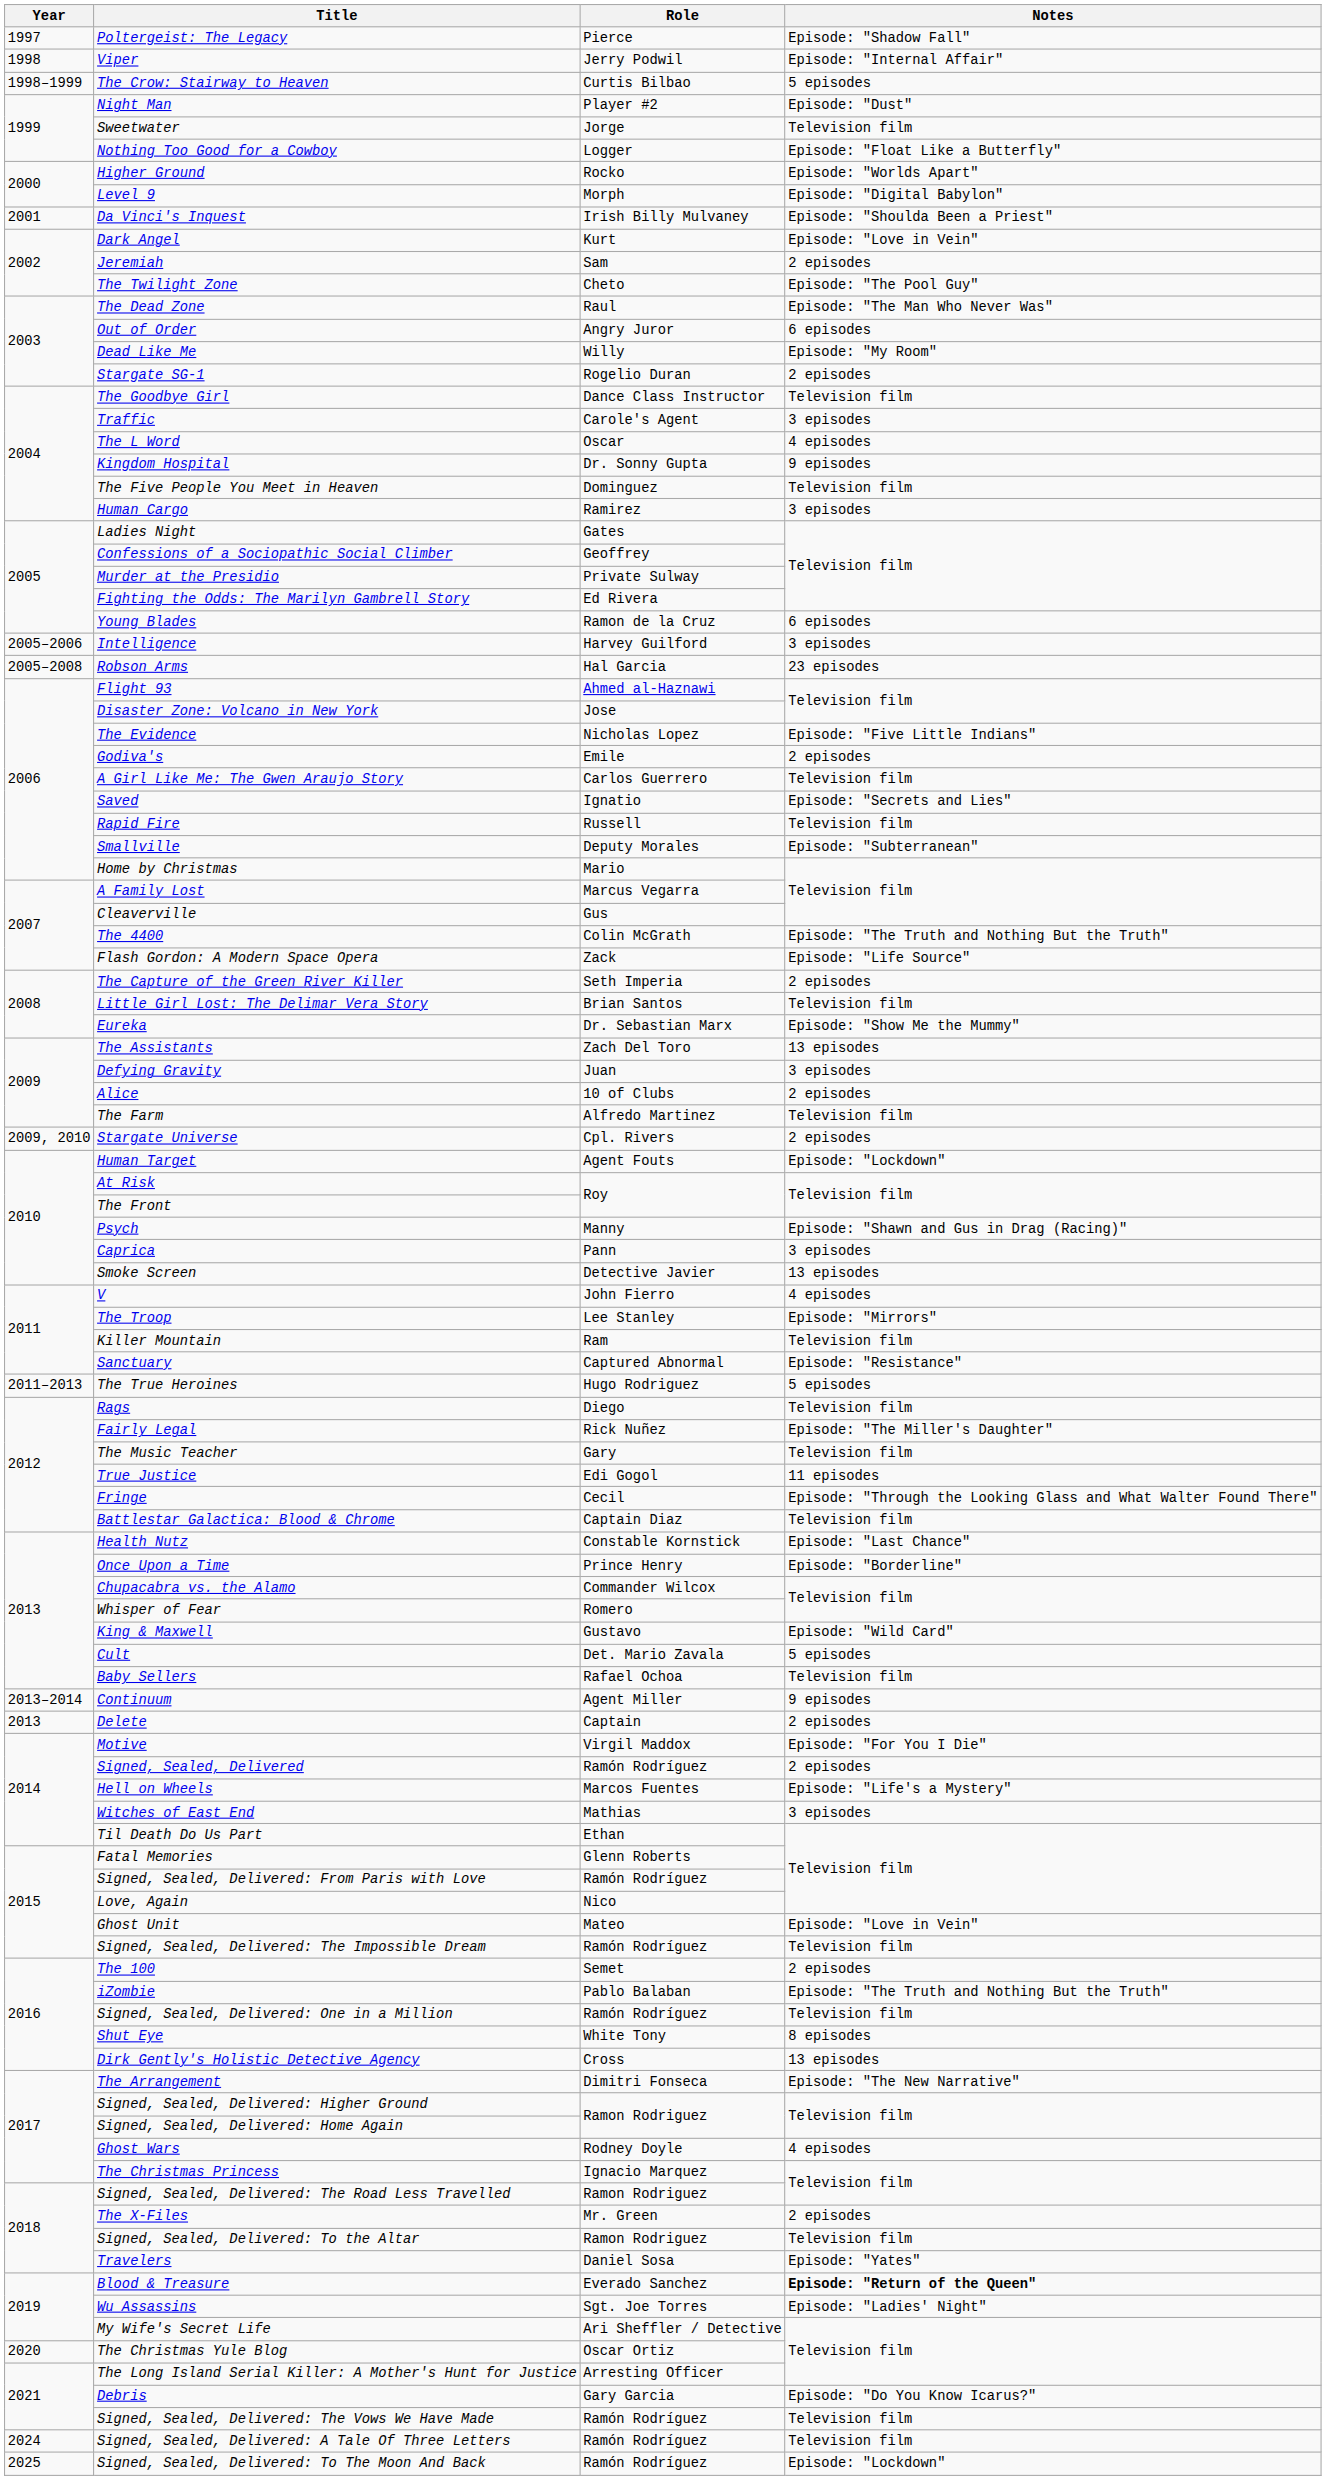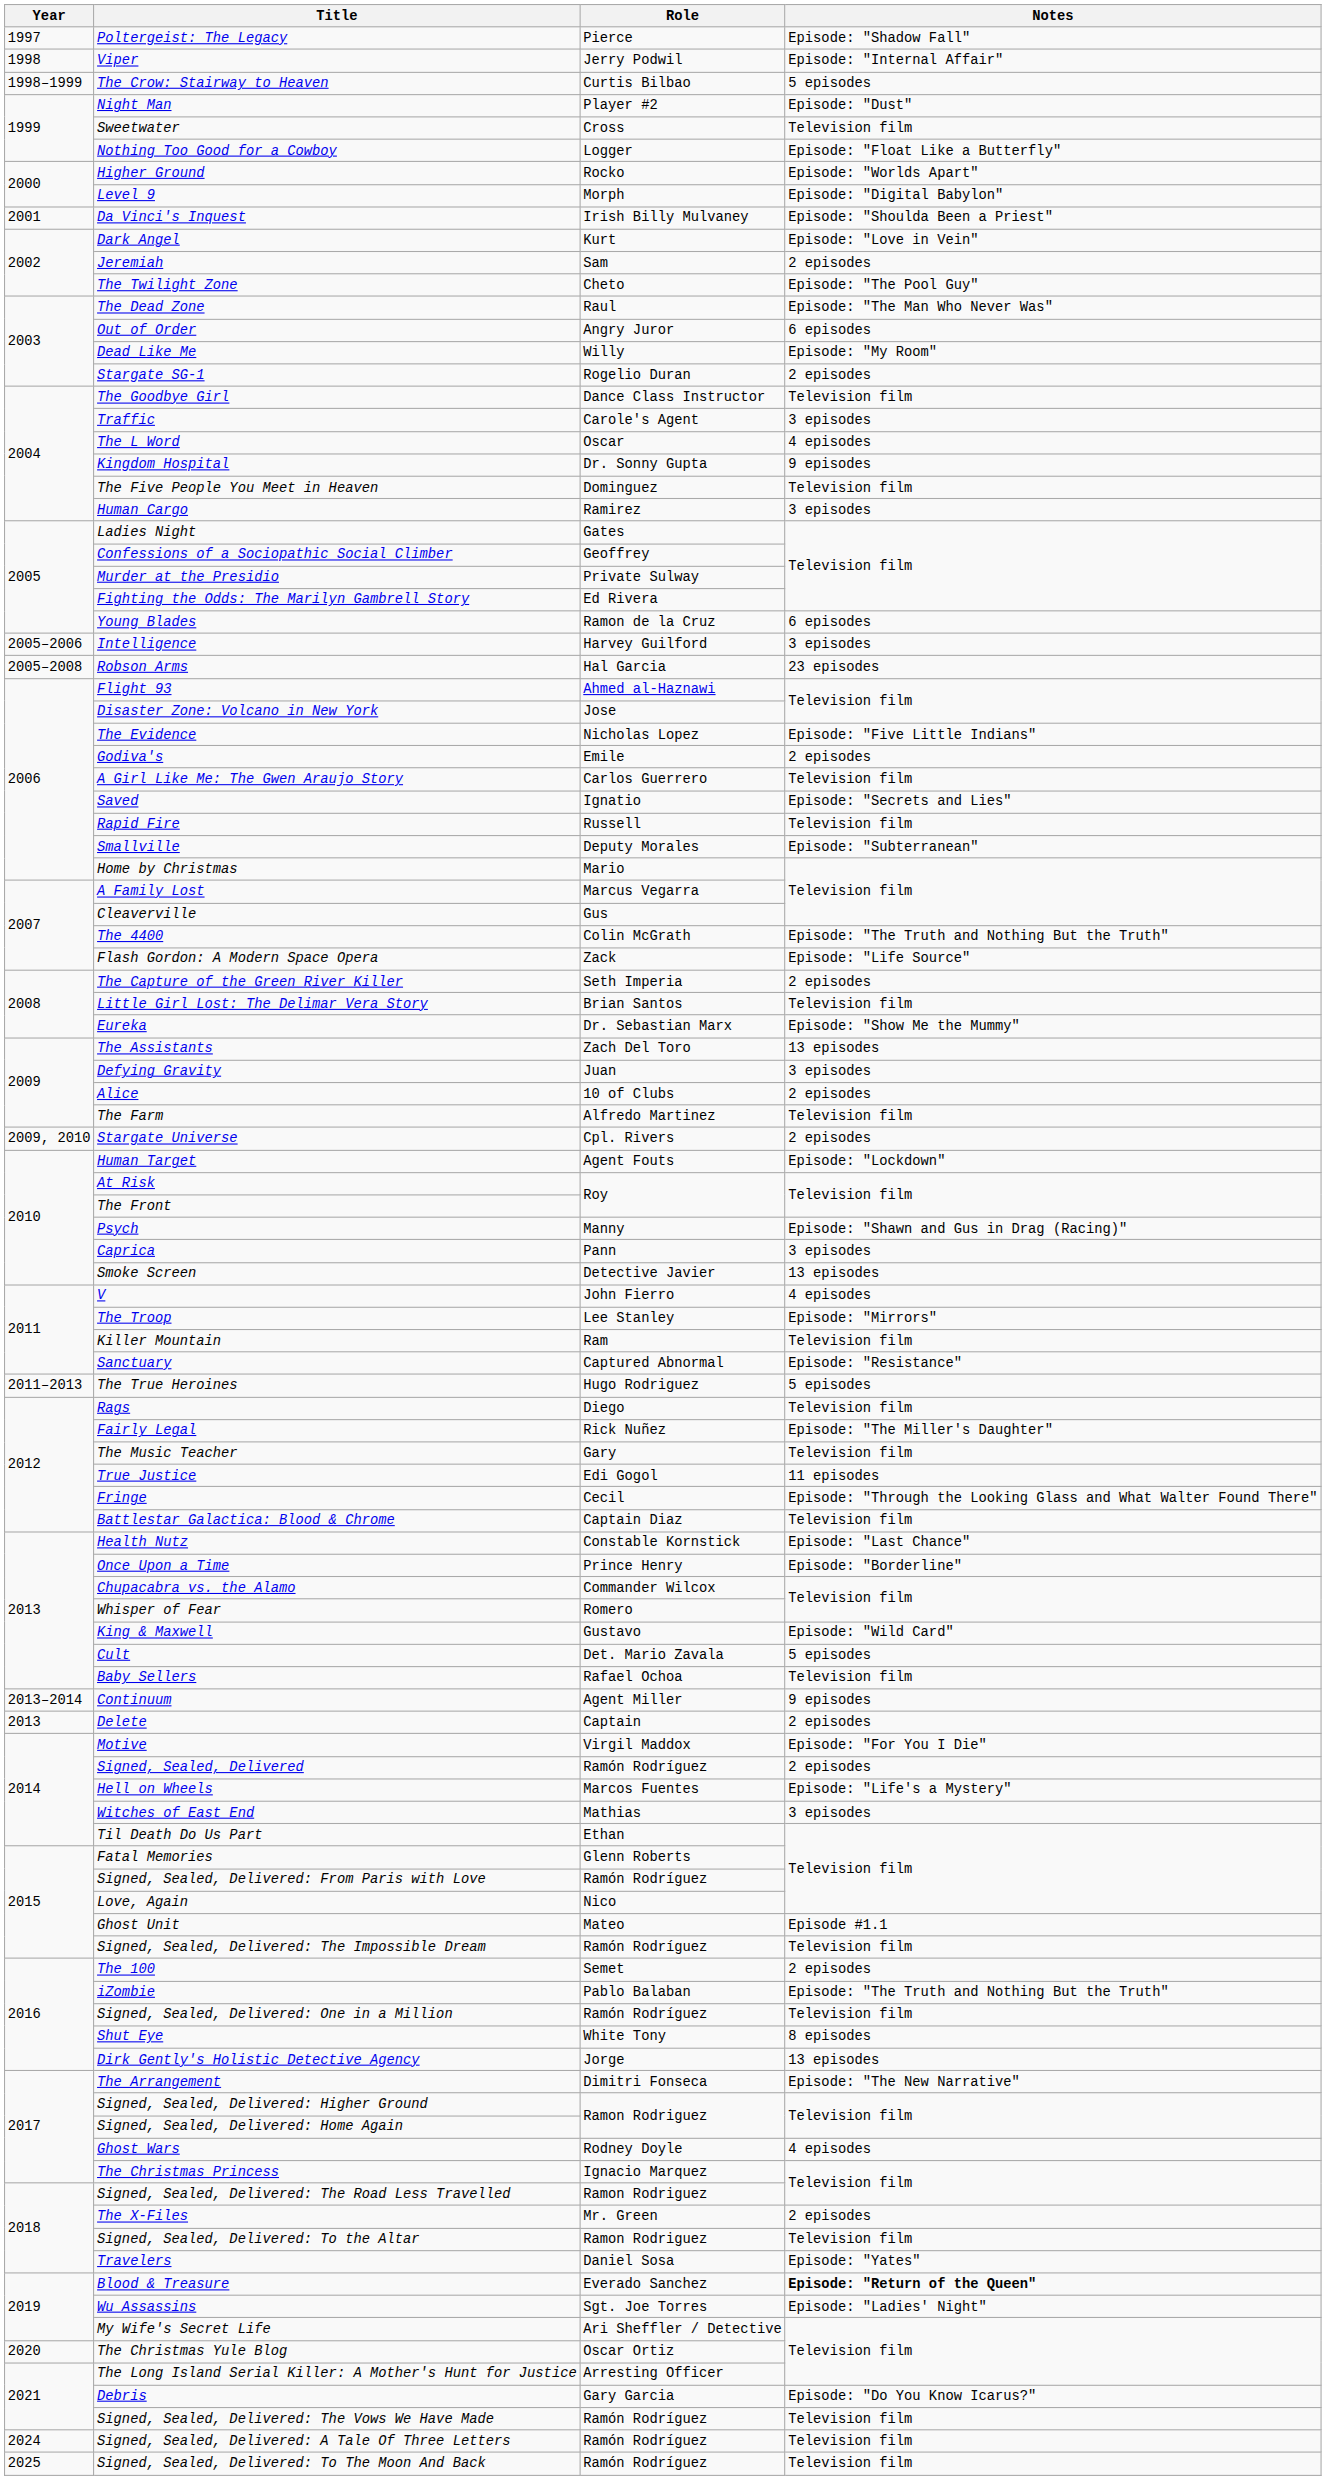Sweetwater | Role: Jorge -> Cross
Ghost Unit | Notes: Episode: "Love in Vein" -> Episode #1.1
Dirk Gently's Holistic Detective Agency | Role: Cross -> Jorge
Signed, Sealed, Delivered: To The Moon And Back | Notes: Episode: "Lockdown" -> Television film
